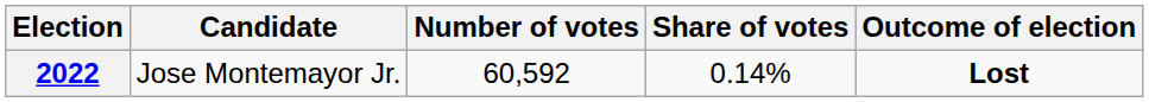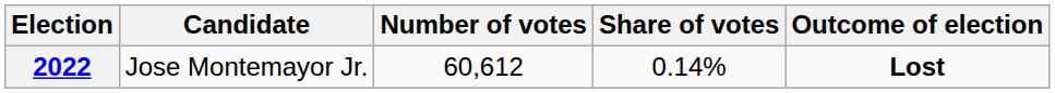2022 | Number of votes: 60,592 -> 60,612
